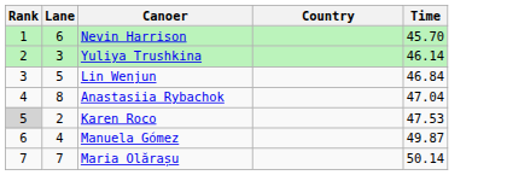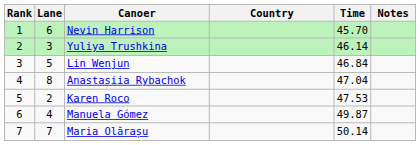+ column: Notes
Karen Roco | Rank: lightgrey background -> no background
